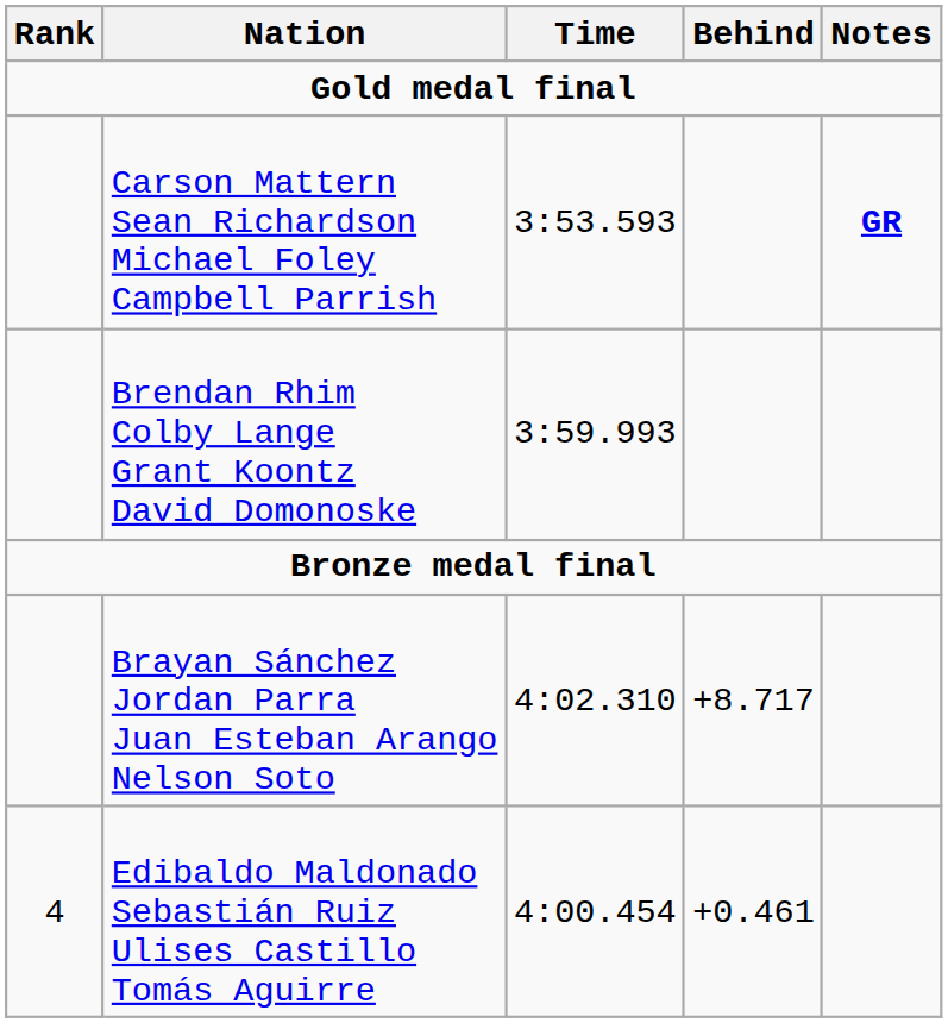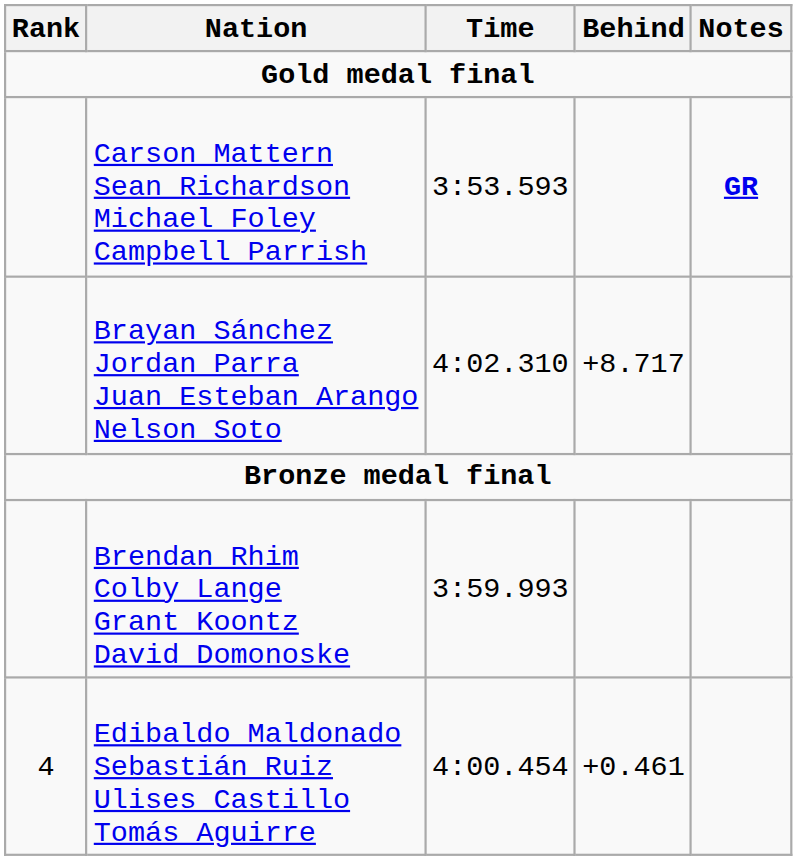rows swapped: Brayan Sánchez Jordan Parra Juan Esteban Arango Nelson Soto <-> Brendan Rhim Colby Lange Grant Koontz David Domonoske
